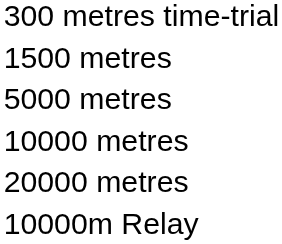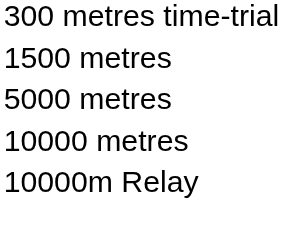- row: 20000 metres
